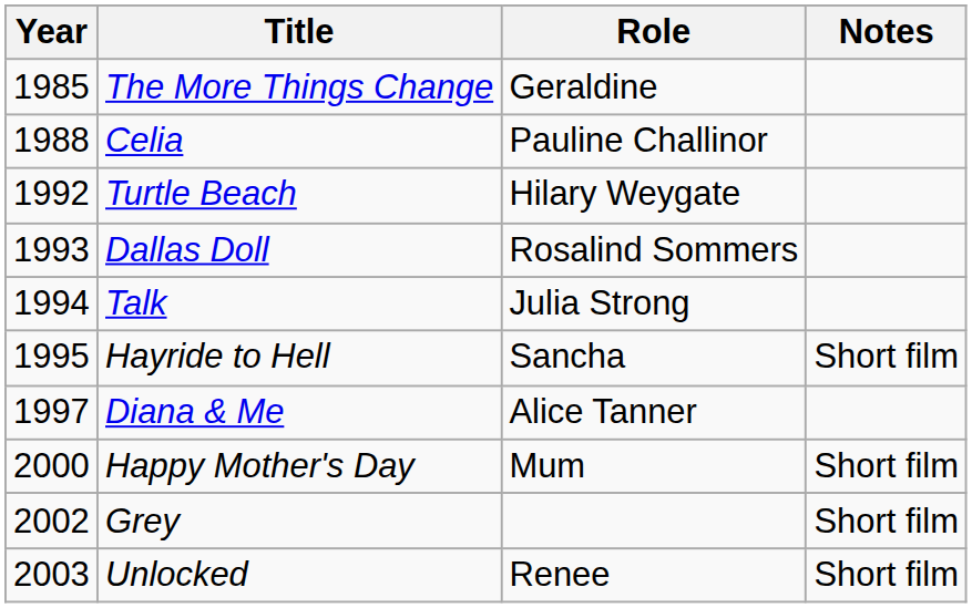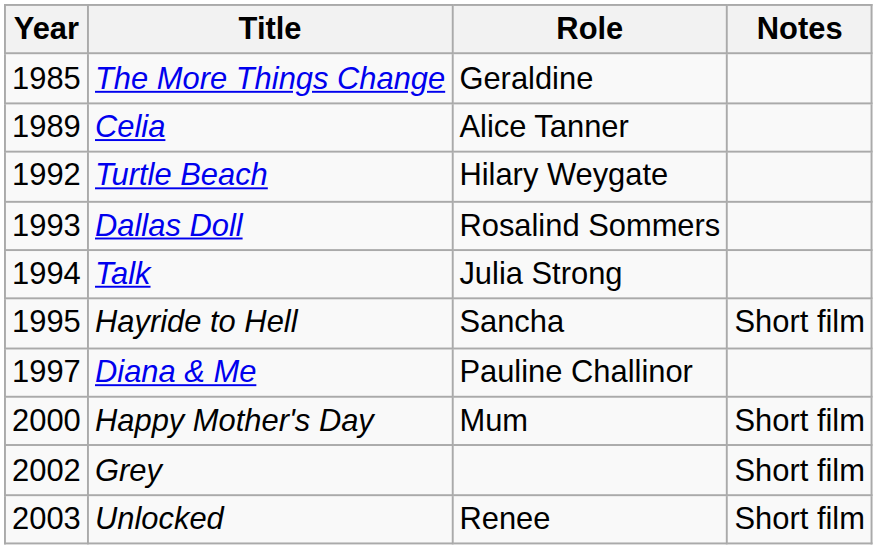Celia | Year: 1988 -> 1989
Celia | Role: Pauline Challinor -> Alice Tanner
Diana & Me | Role: Alice Tanner -> Pauline Challinor
